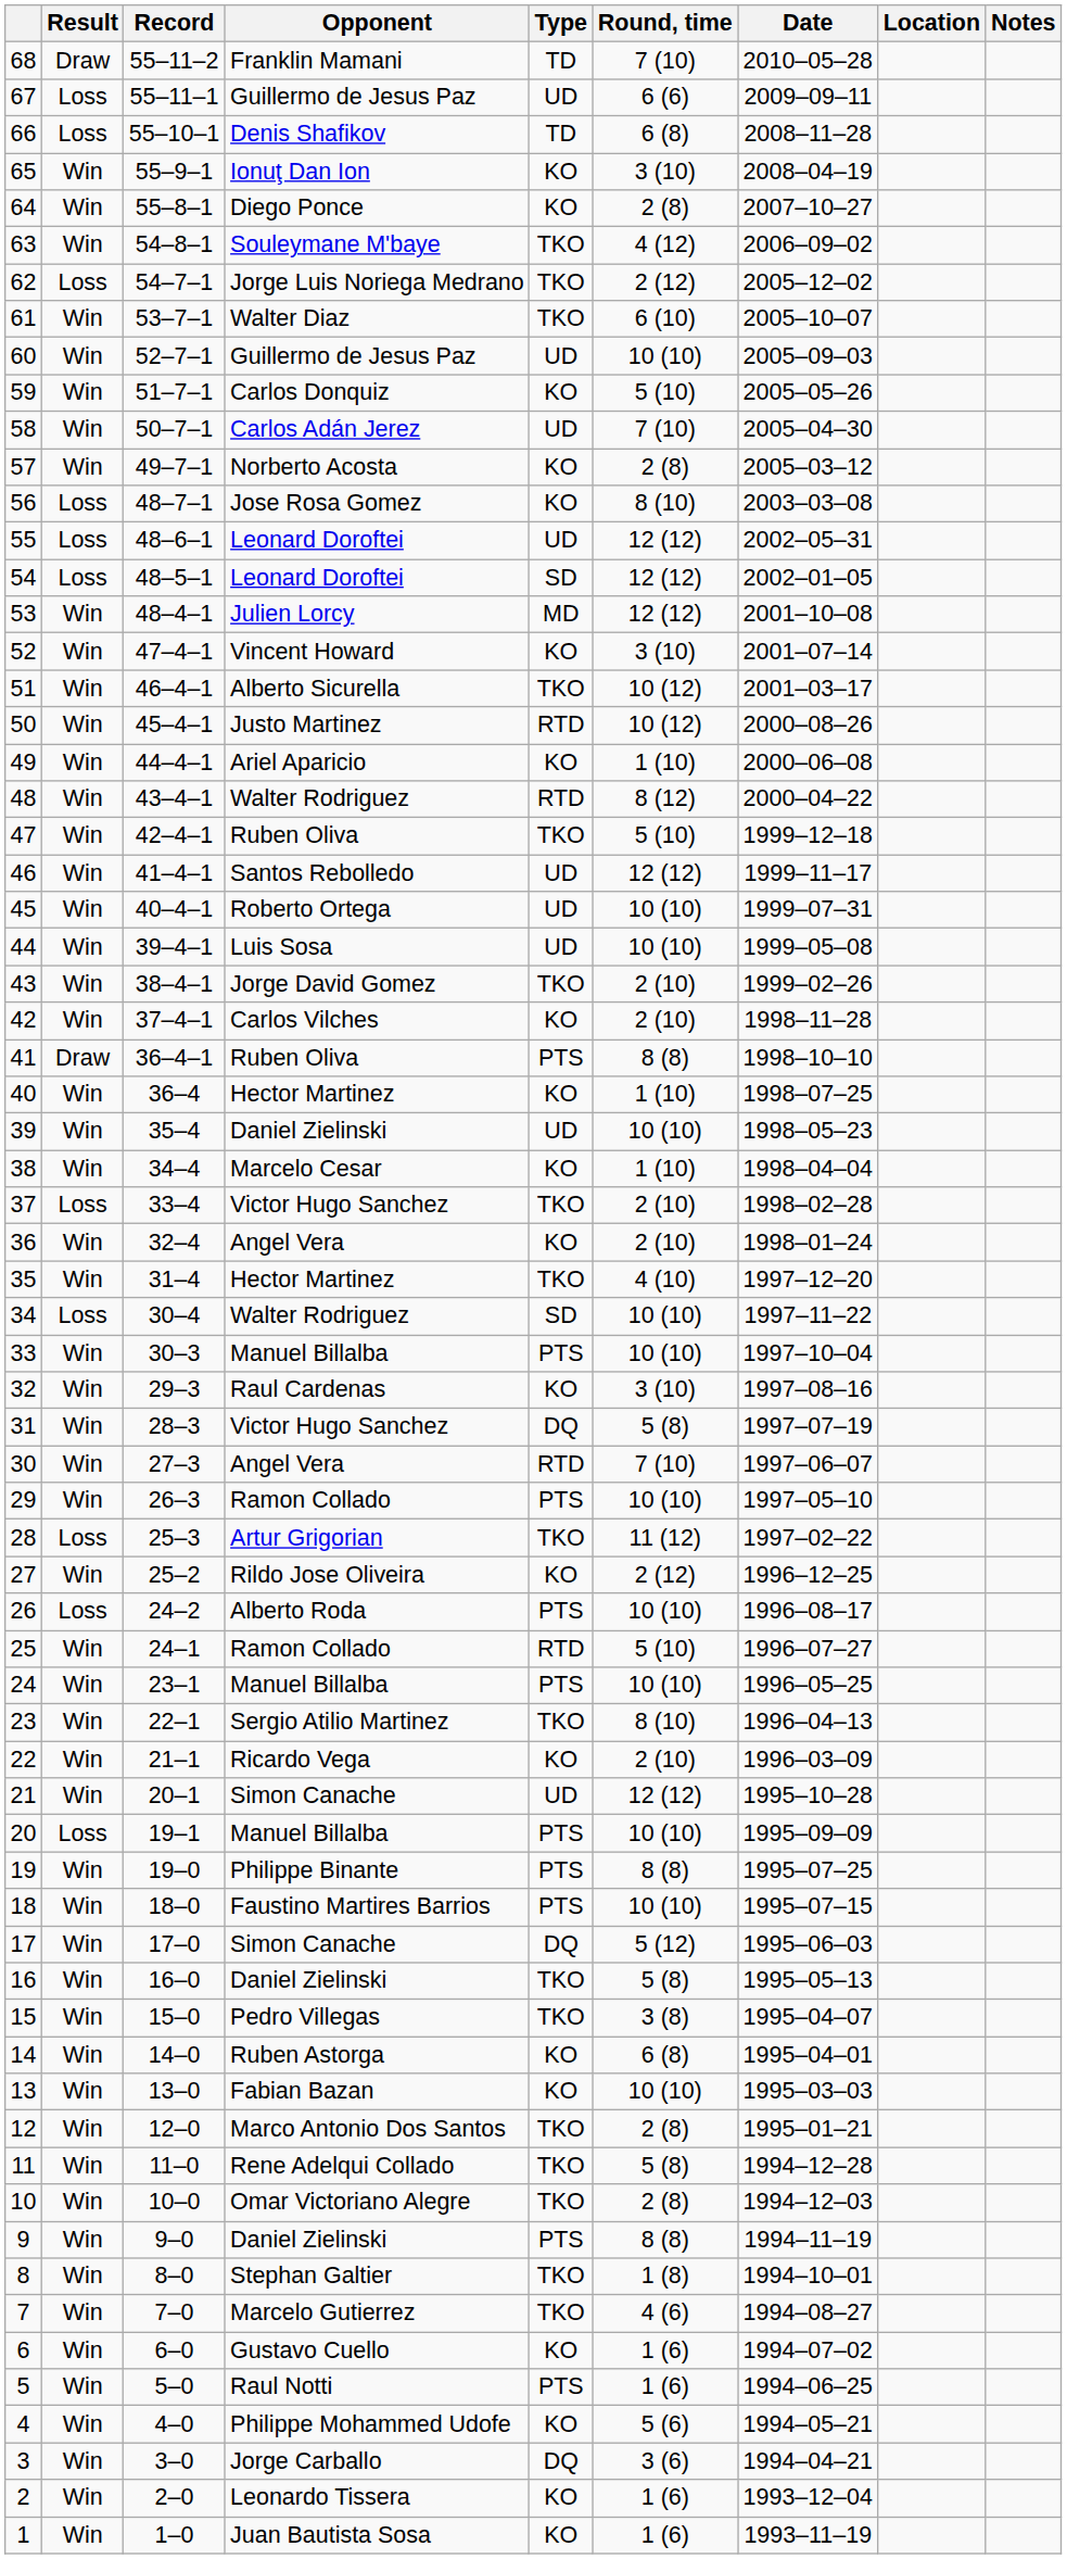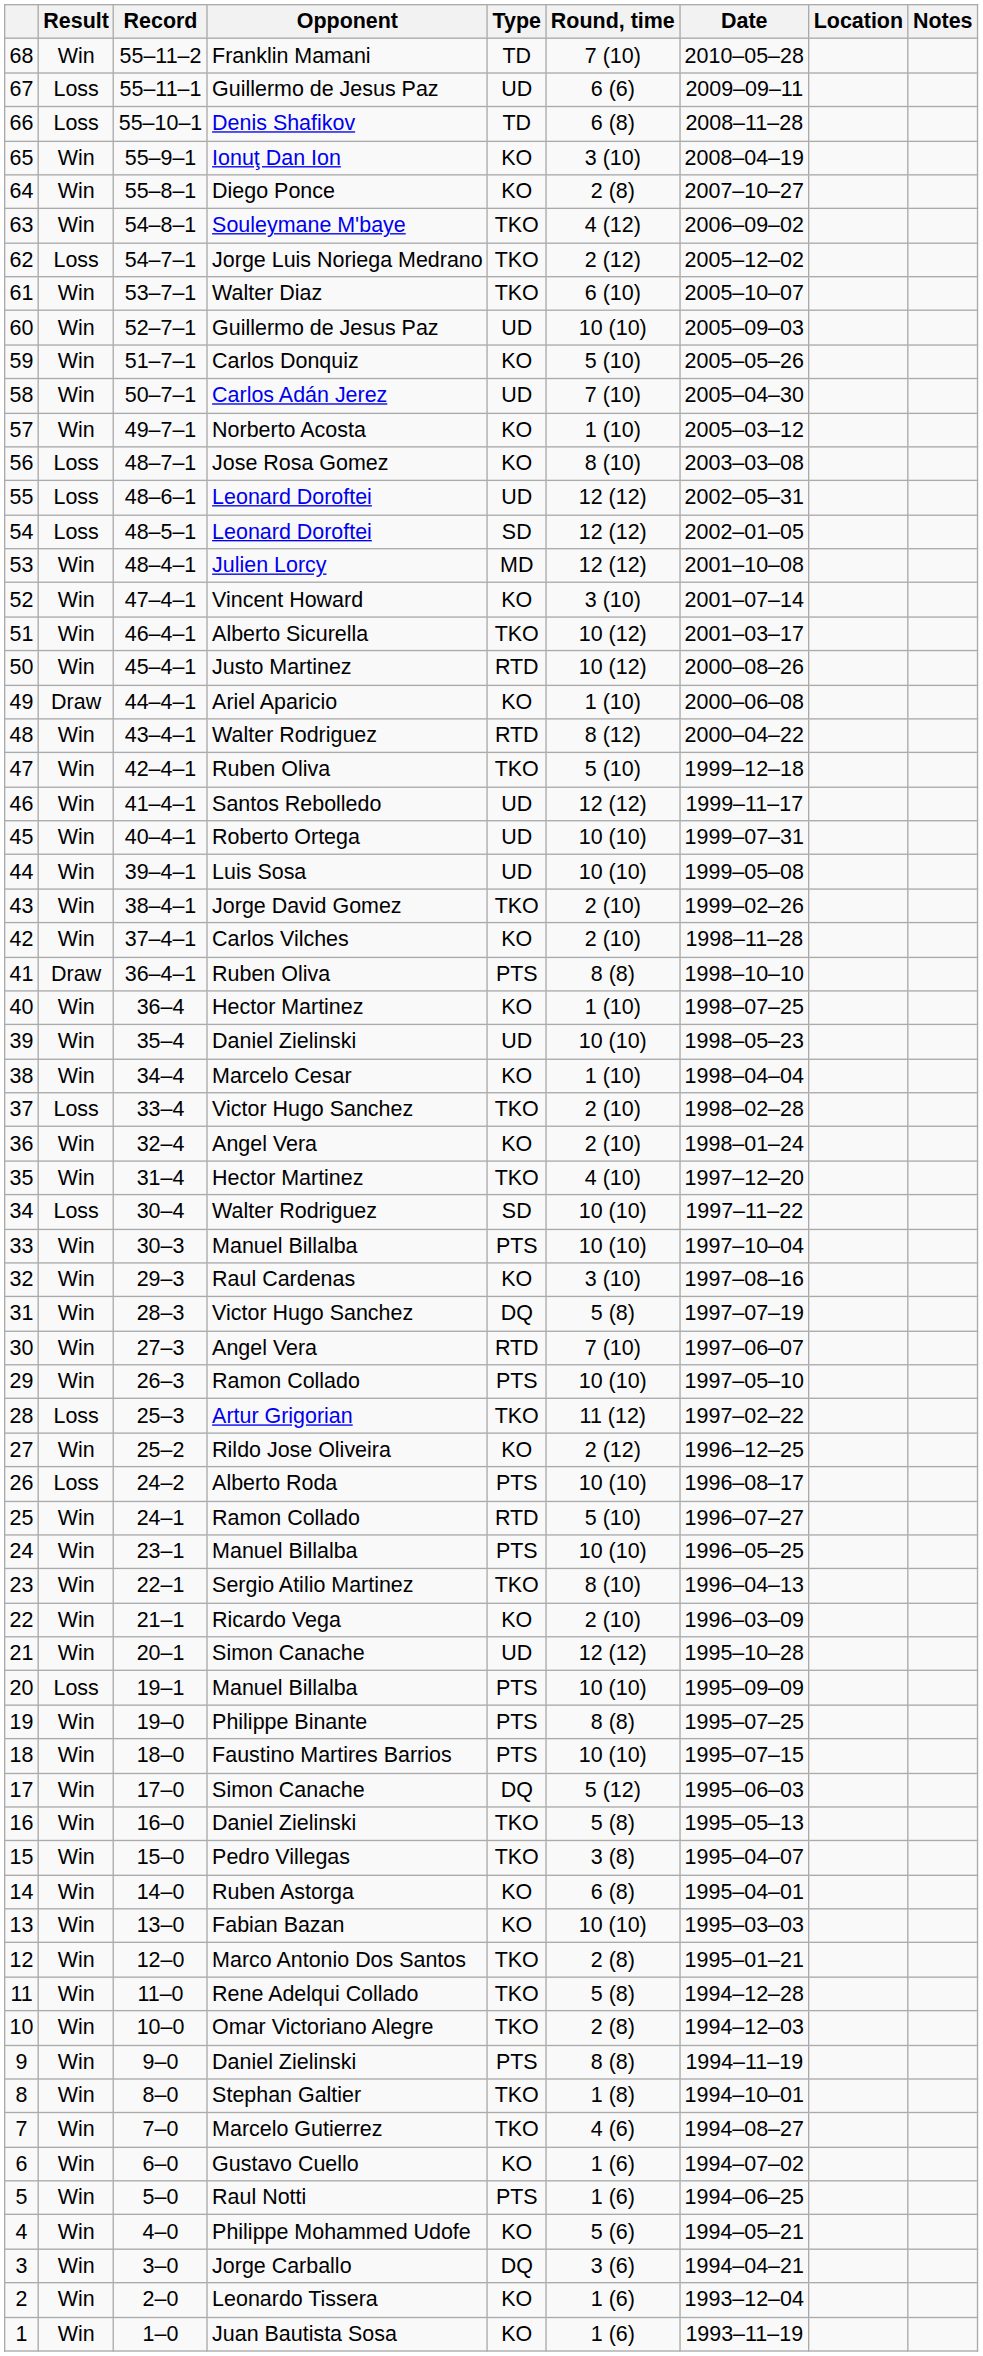68 | Result: Draw -> Win
57 | Round, time: 2 (8) -> 1 (10)
49 | Result: Win -> Draw
